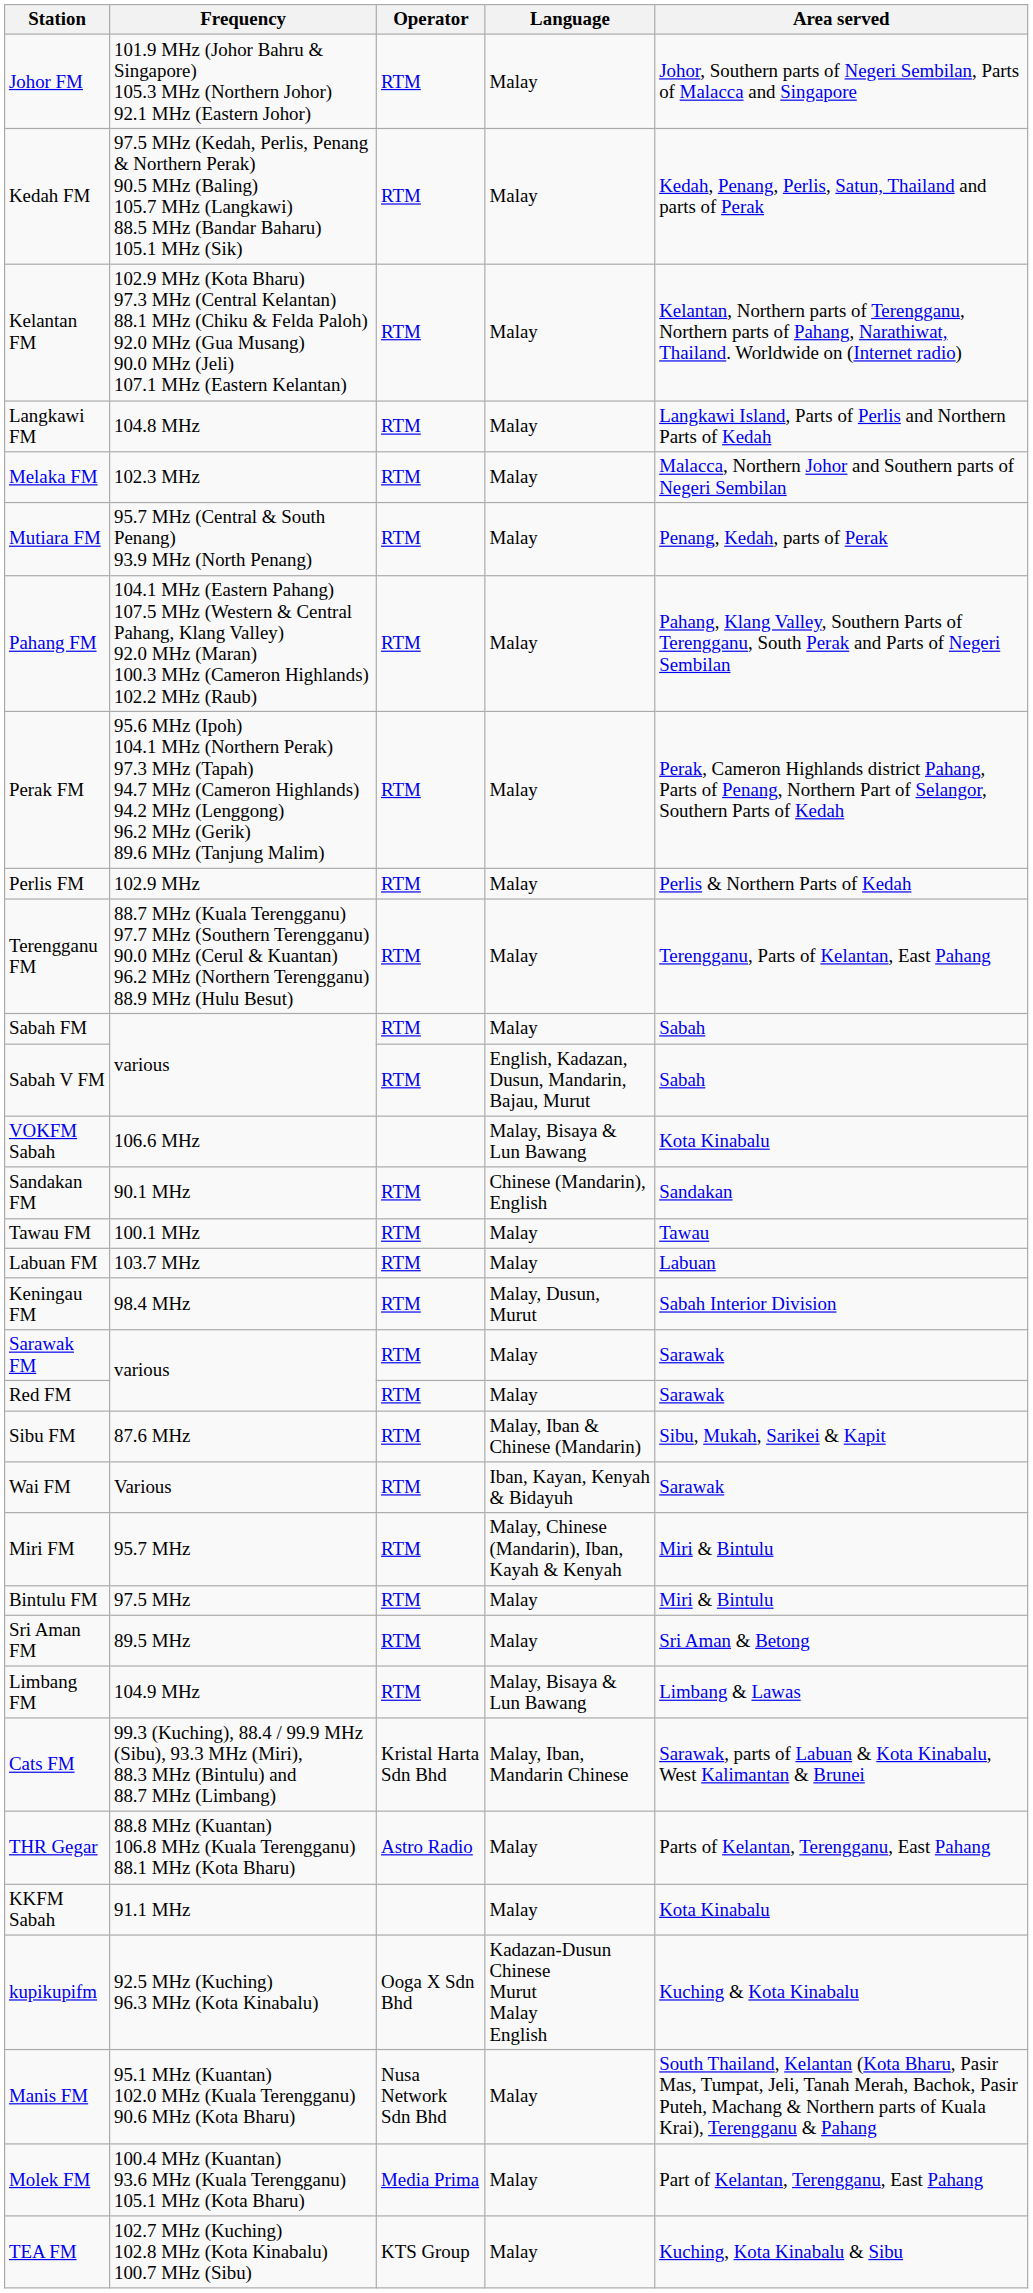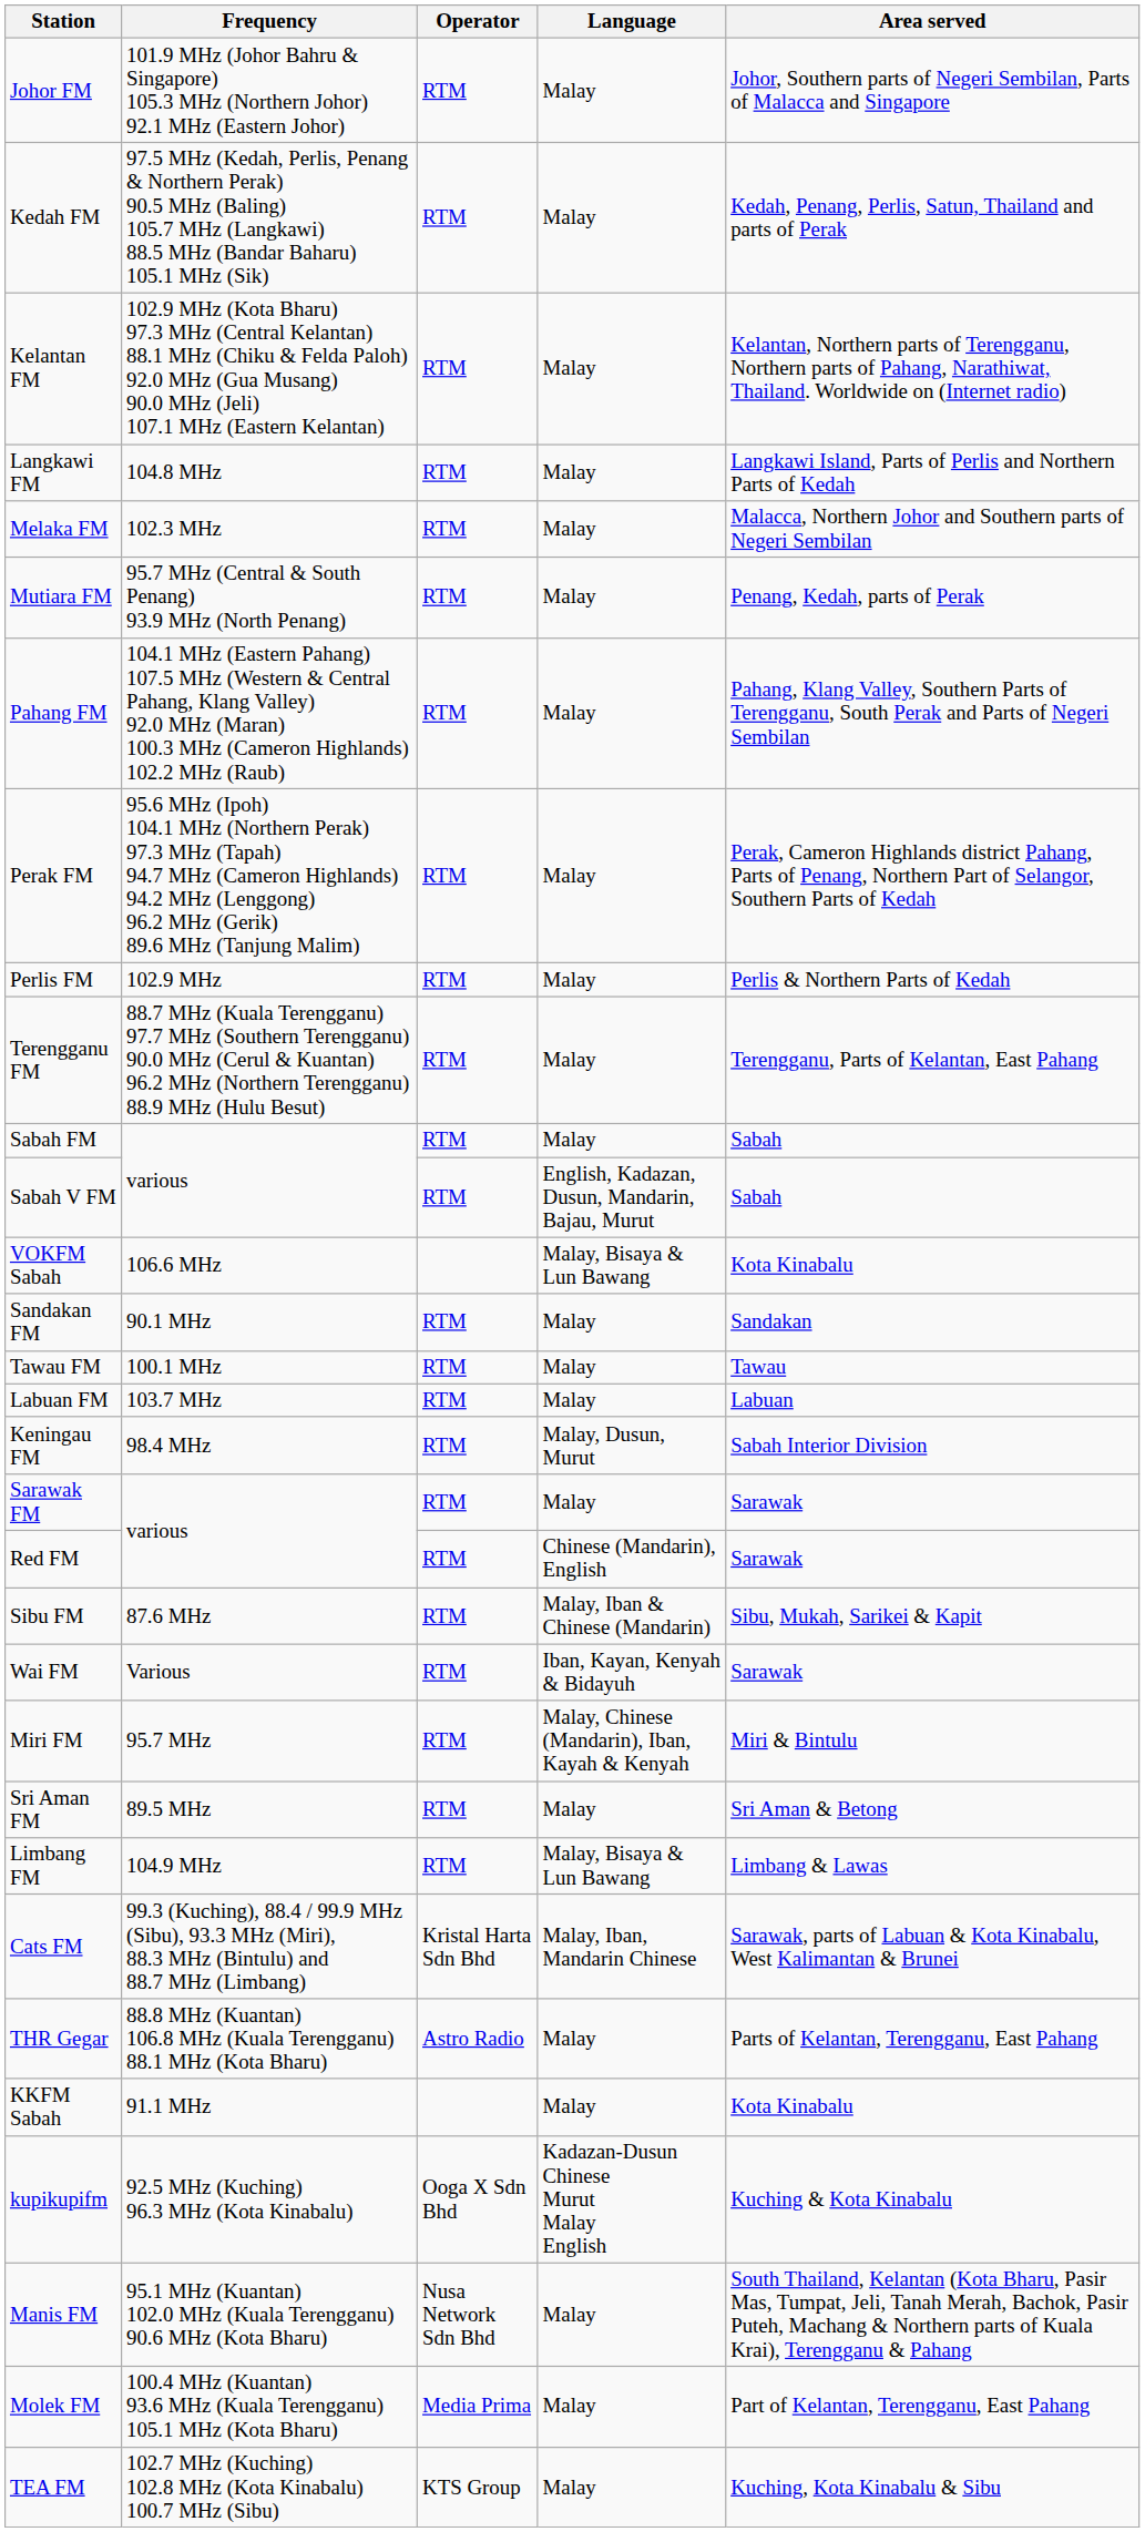Sandakan FM | Language: Chinese (Mandarin), English -> Malay
Red FM | Language: Malay -> Chinese (Mandarin), English
- row: Bintulu FM | 97.5 MHz | RTM | Malay | Miri & Bintulu
